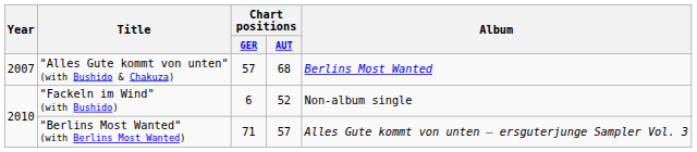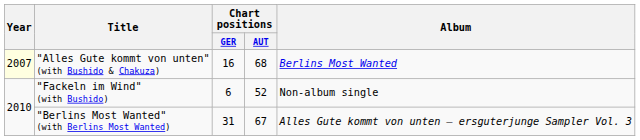"Alles Gute kommt von unten" (with Bushido & Chakuza) | Year: no background -> lightyellow background
"Alles Gute kommt von unten" (with Bushido & Chakuza) | Chart positions / GER: 57 -> 16
"Berlins Most Wanted" (with Berlins Most Wanted) | Chart positions / GER: 71 -> 31
"Berlins Most Wanted" (with Berlins Most Wanted) | Chart positions / AUT: 57 -> 67
